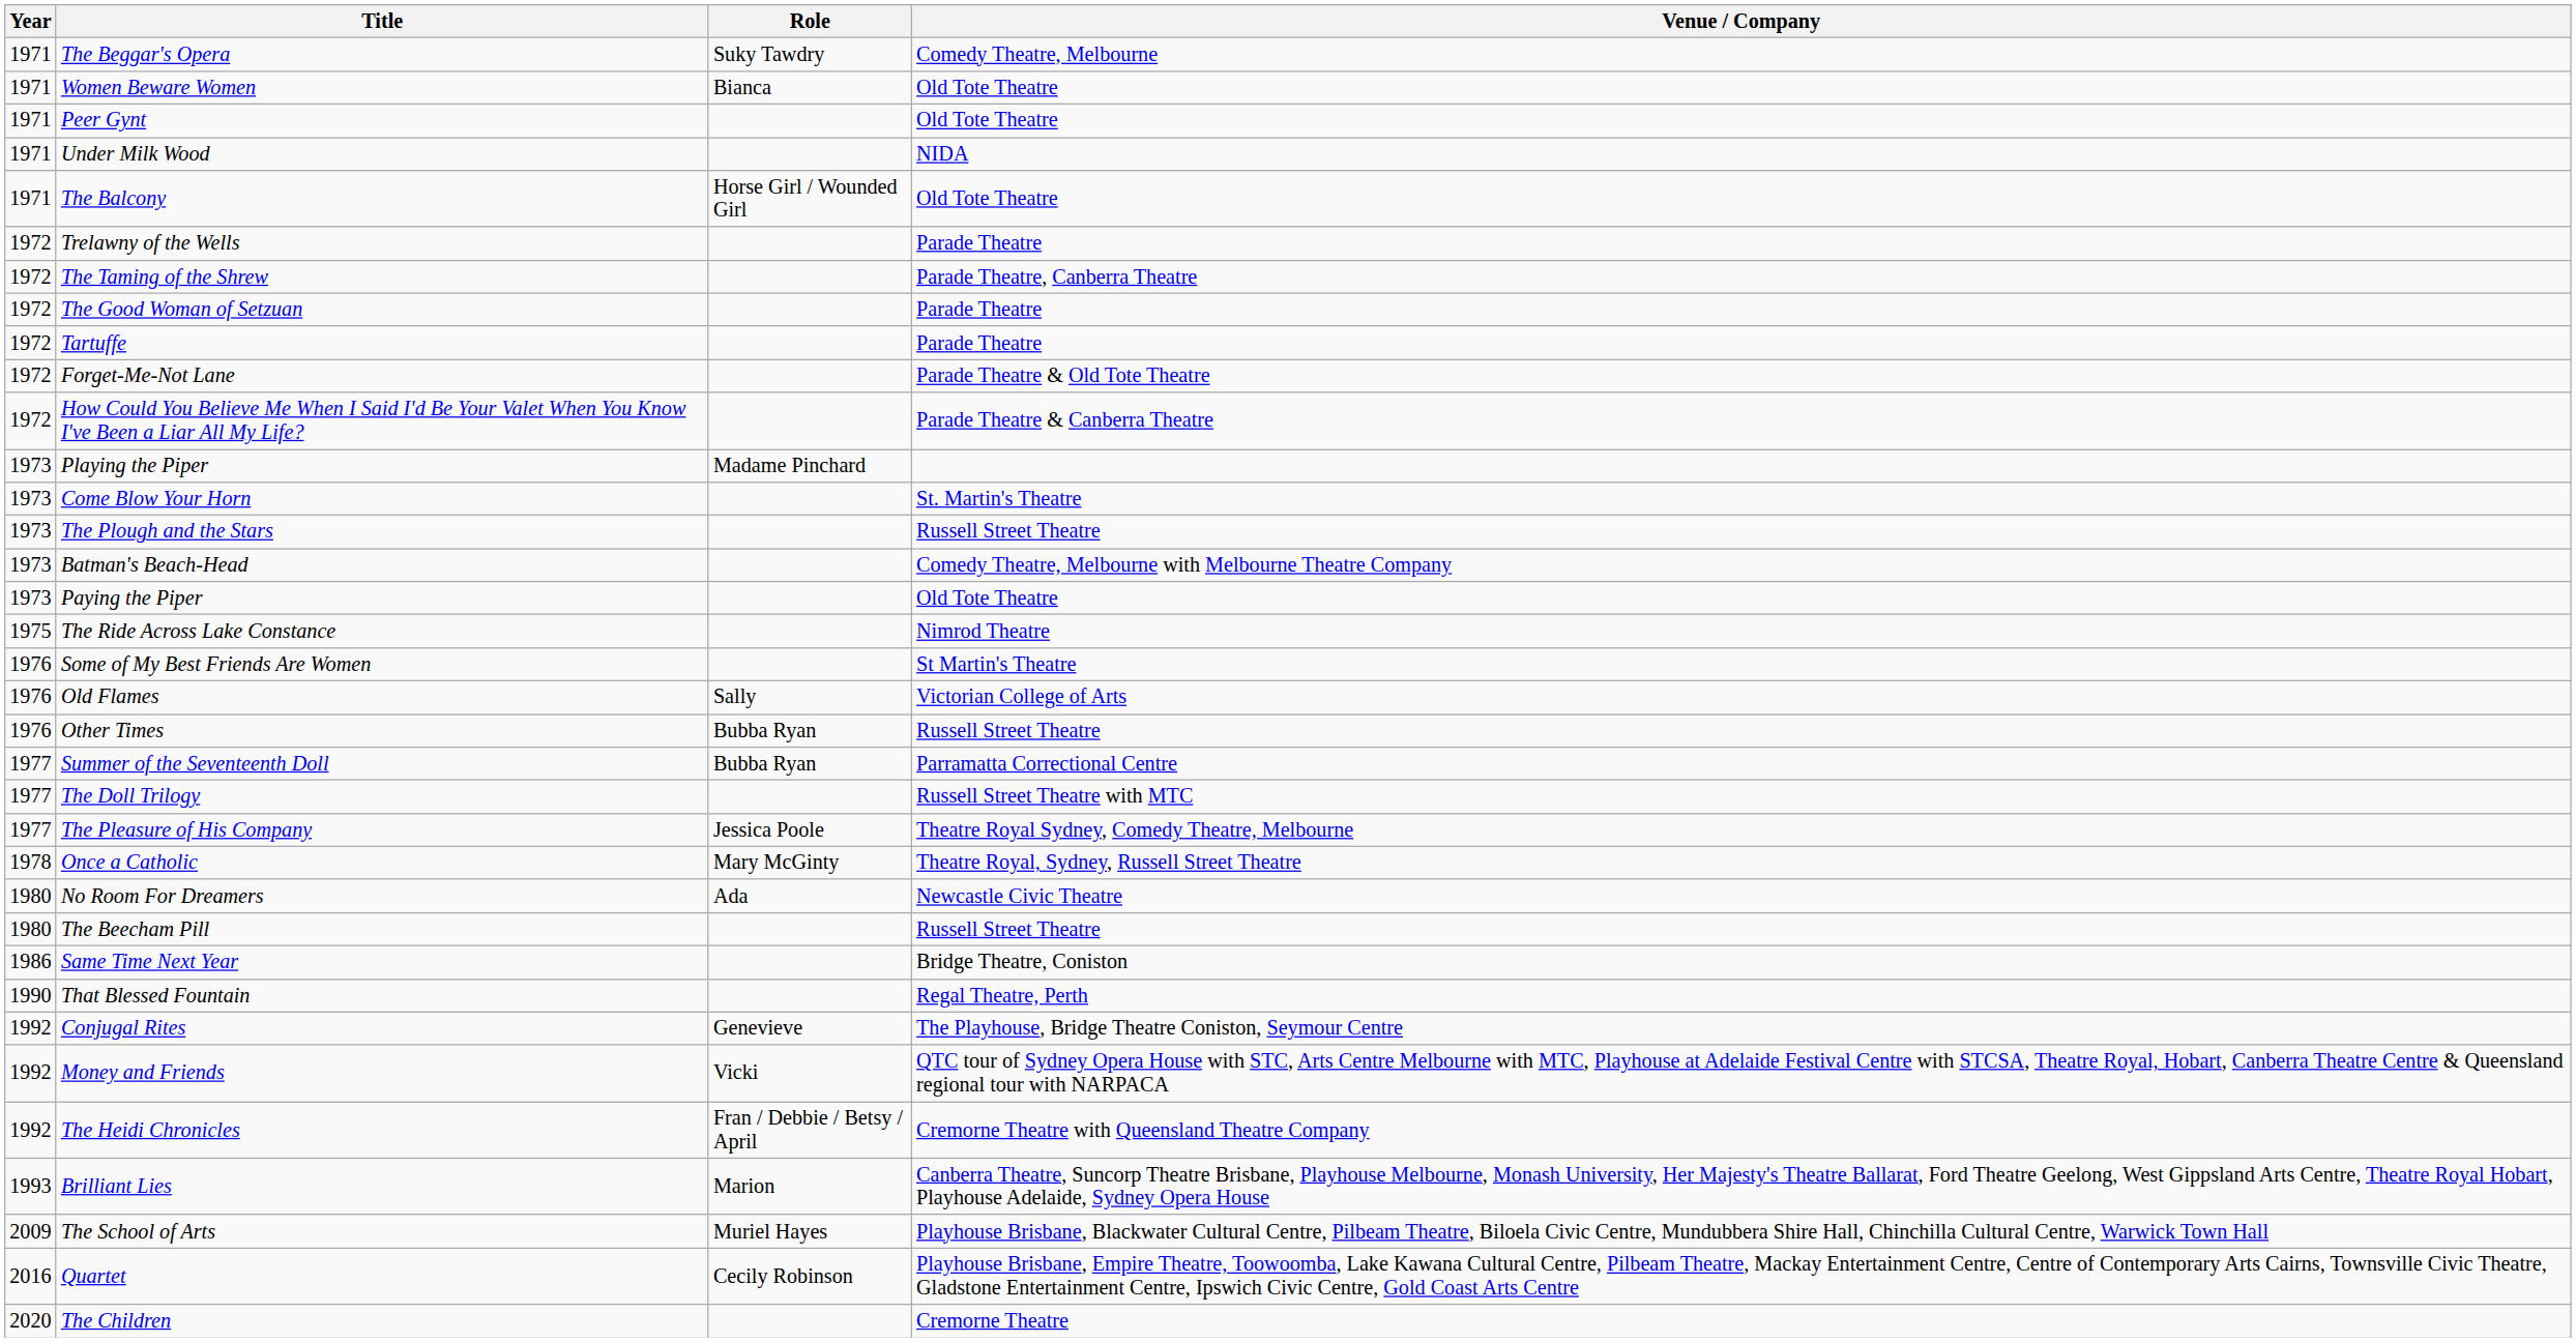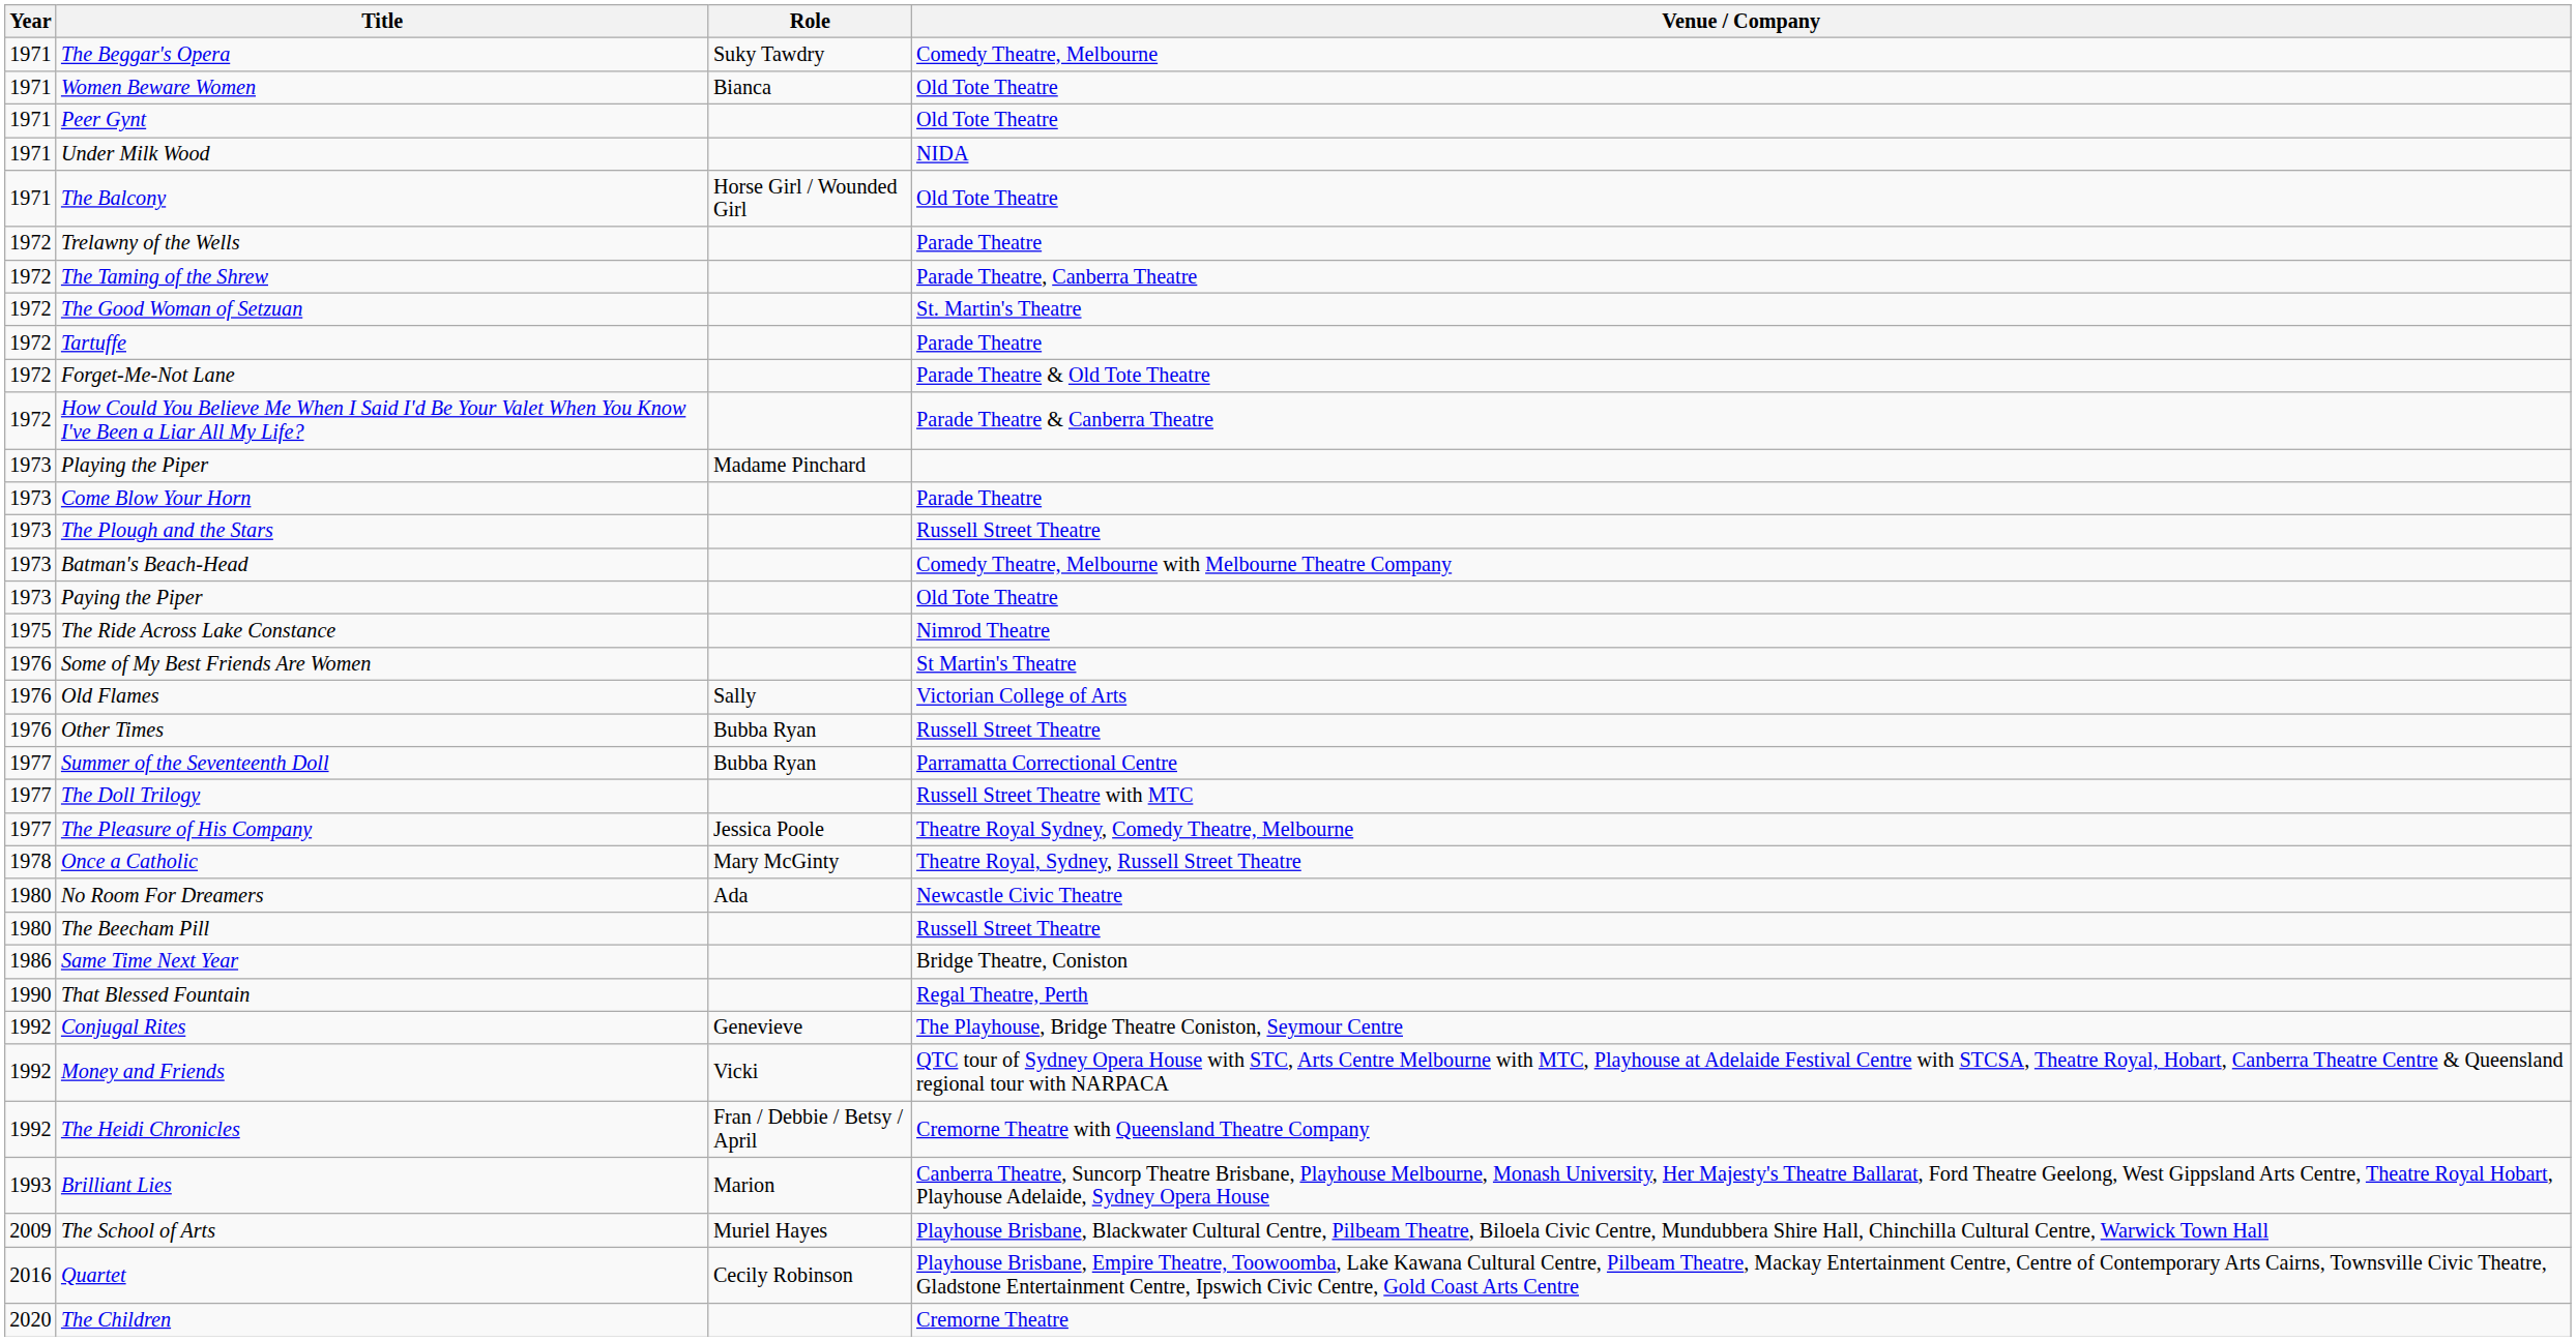The Good Woman of Setzuan | Venue / Company: Parade Theatre -> St. Martin's Theatre
Come Blow Your Horn | Venue / Company: St. Martin's Theatre -> Parade Theatre
